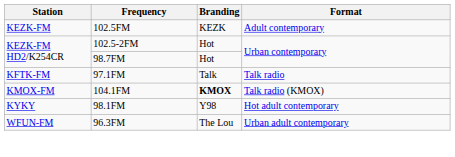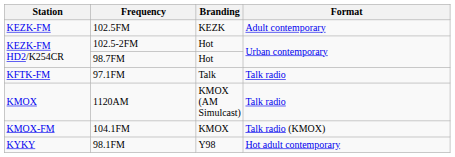+ row: KMOX | 1120AM | KMOX (AM Simulcast) | Talk radio
104.1FM | Branding: bold -> normal
- row: WFUN-FM | 96.3FM | The Lou | Urban adult contemporary
